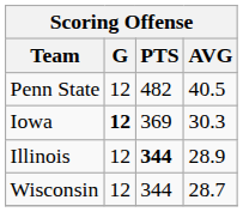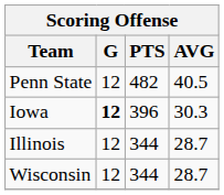Iowa | PTS: 369 -> 396
Illinois | PTS: bold -> normal
Illinois | AVG: 28.9 -> 28.7
